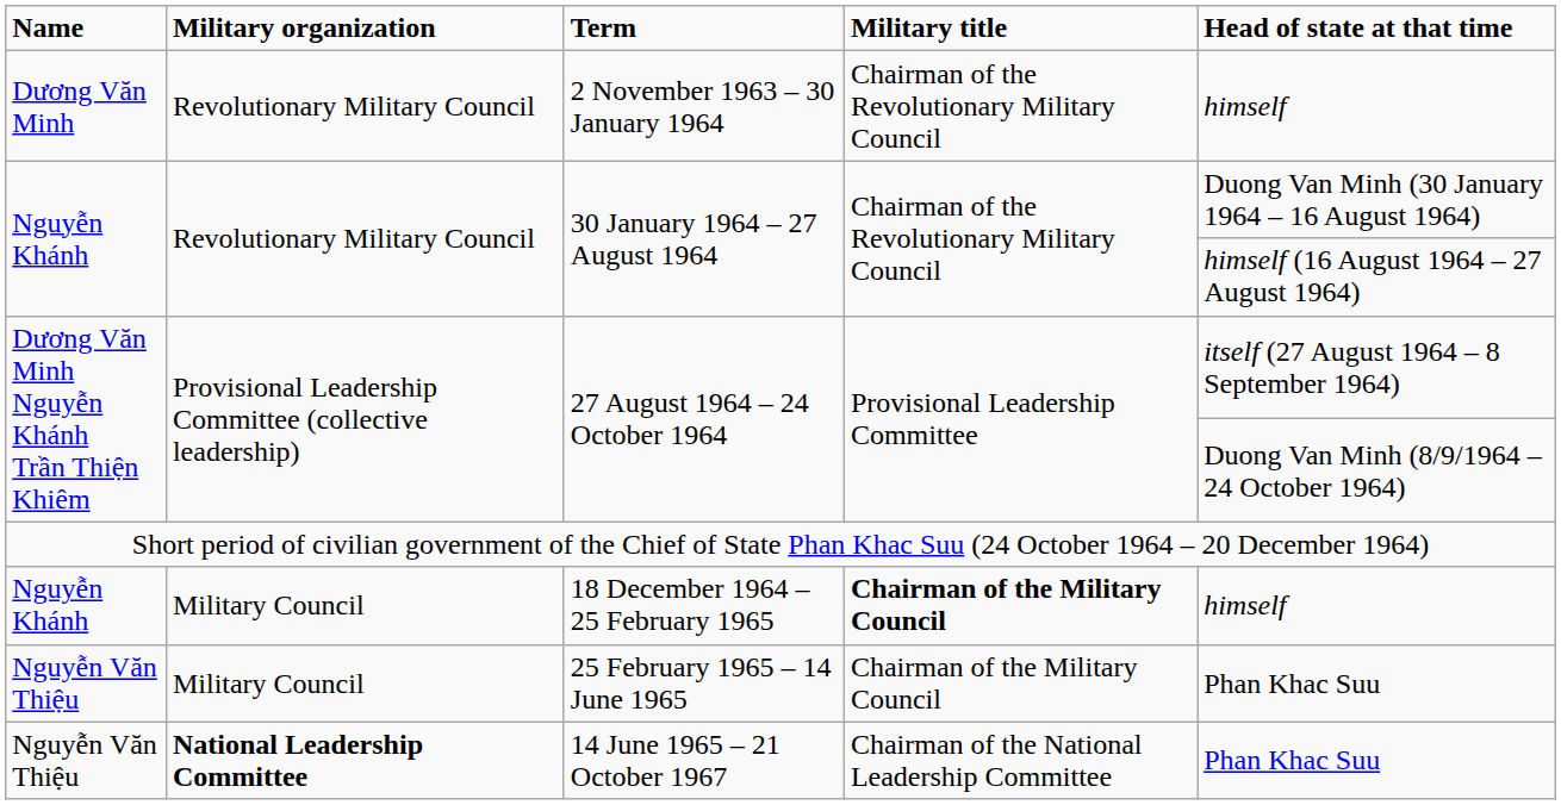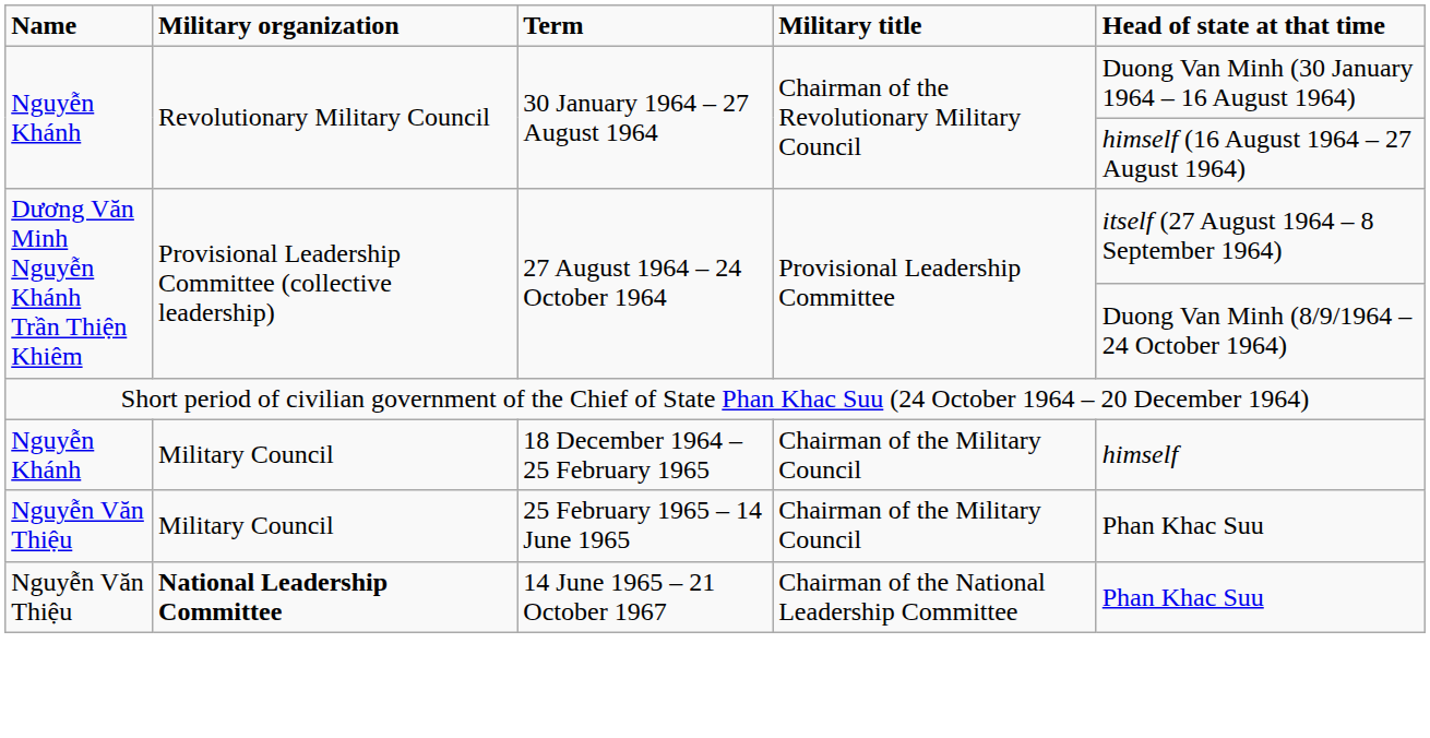- row: Dương Văn Minh | Revolutionary Military Council | 2 November 1963 – 30 January 1964 | Chairman of the Revolutionary Military Council | himself
18 December 1964 – 25 February 1965 | Military title: bold -> normal
